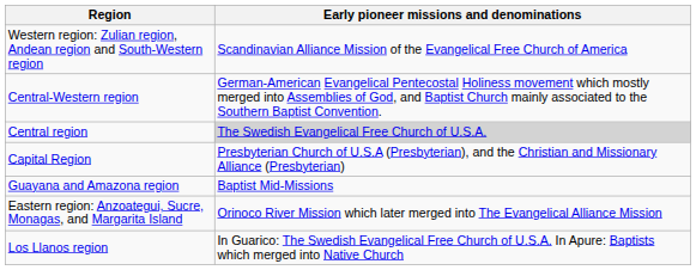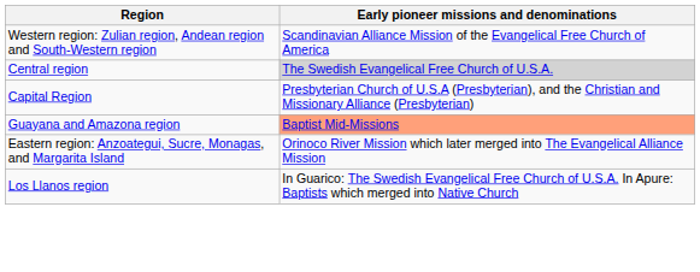- row: Central-Western region | German-American Evangelical Pentecostal Holiness movement which mostly merged into Assemblies of God, and Baptist Church mainly associated to the Southern Baptist Convention.
Guayana and Amazona region | Early pioneer missions and denominations: no background -> lightsalmon background
